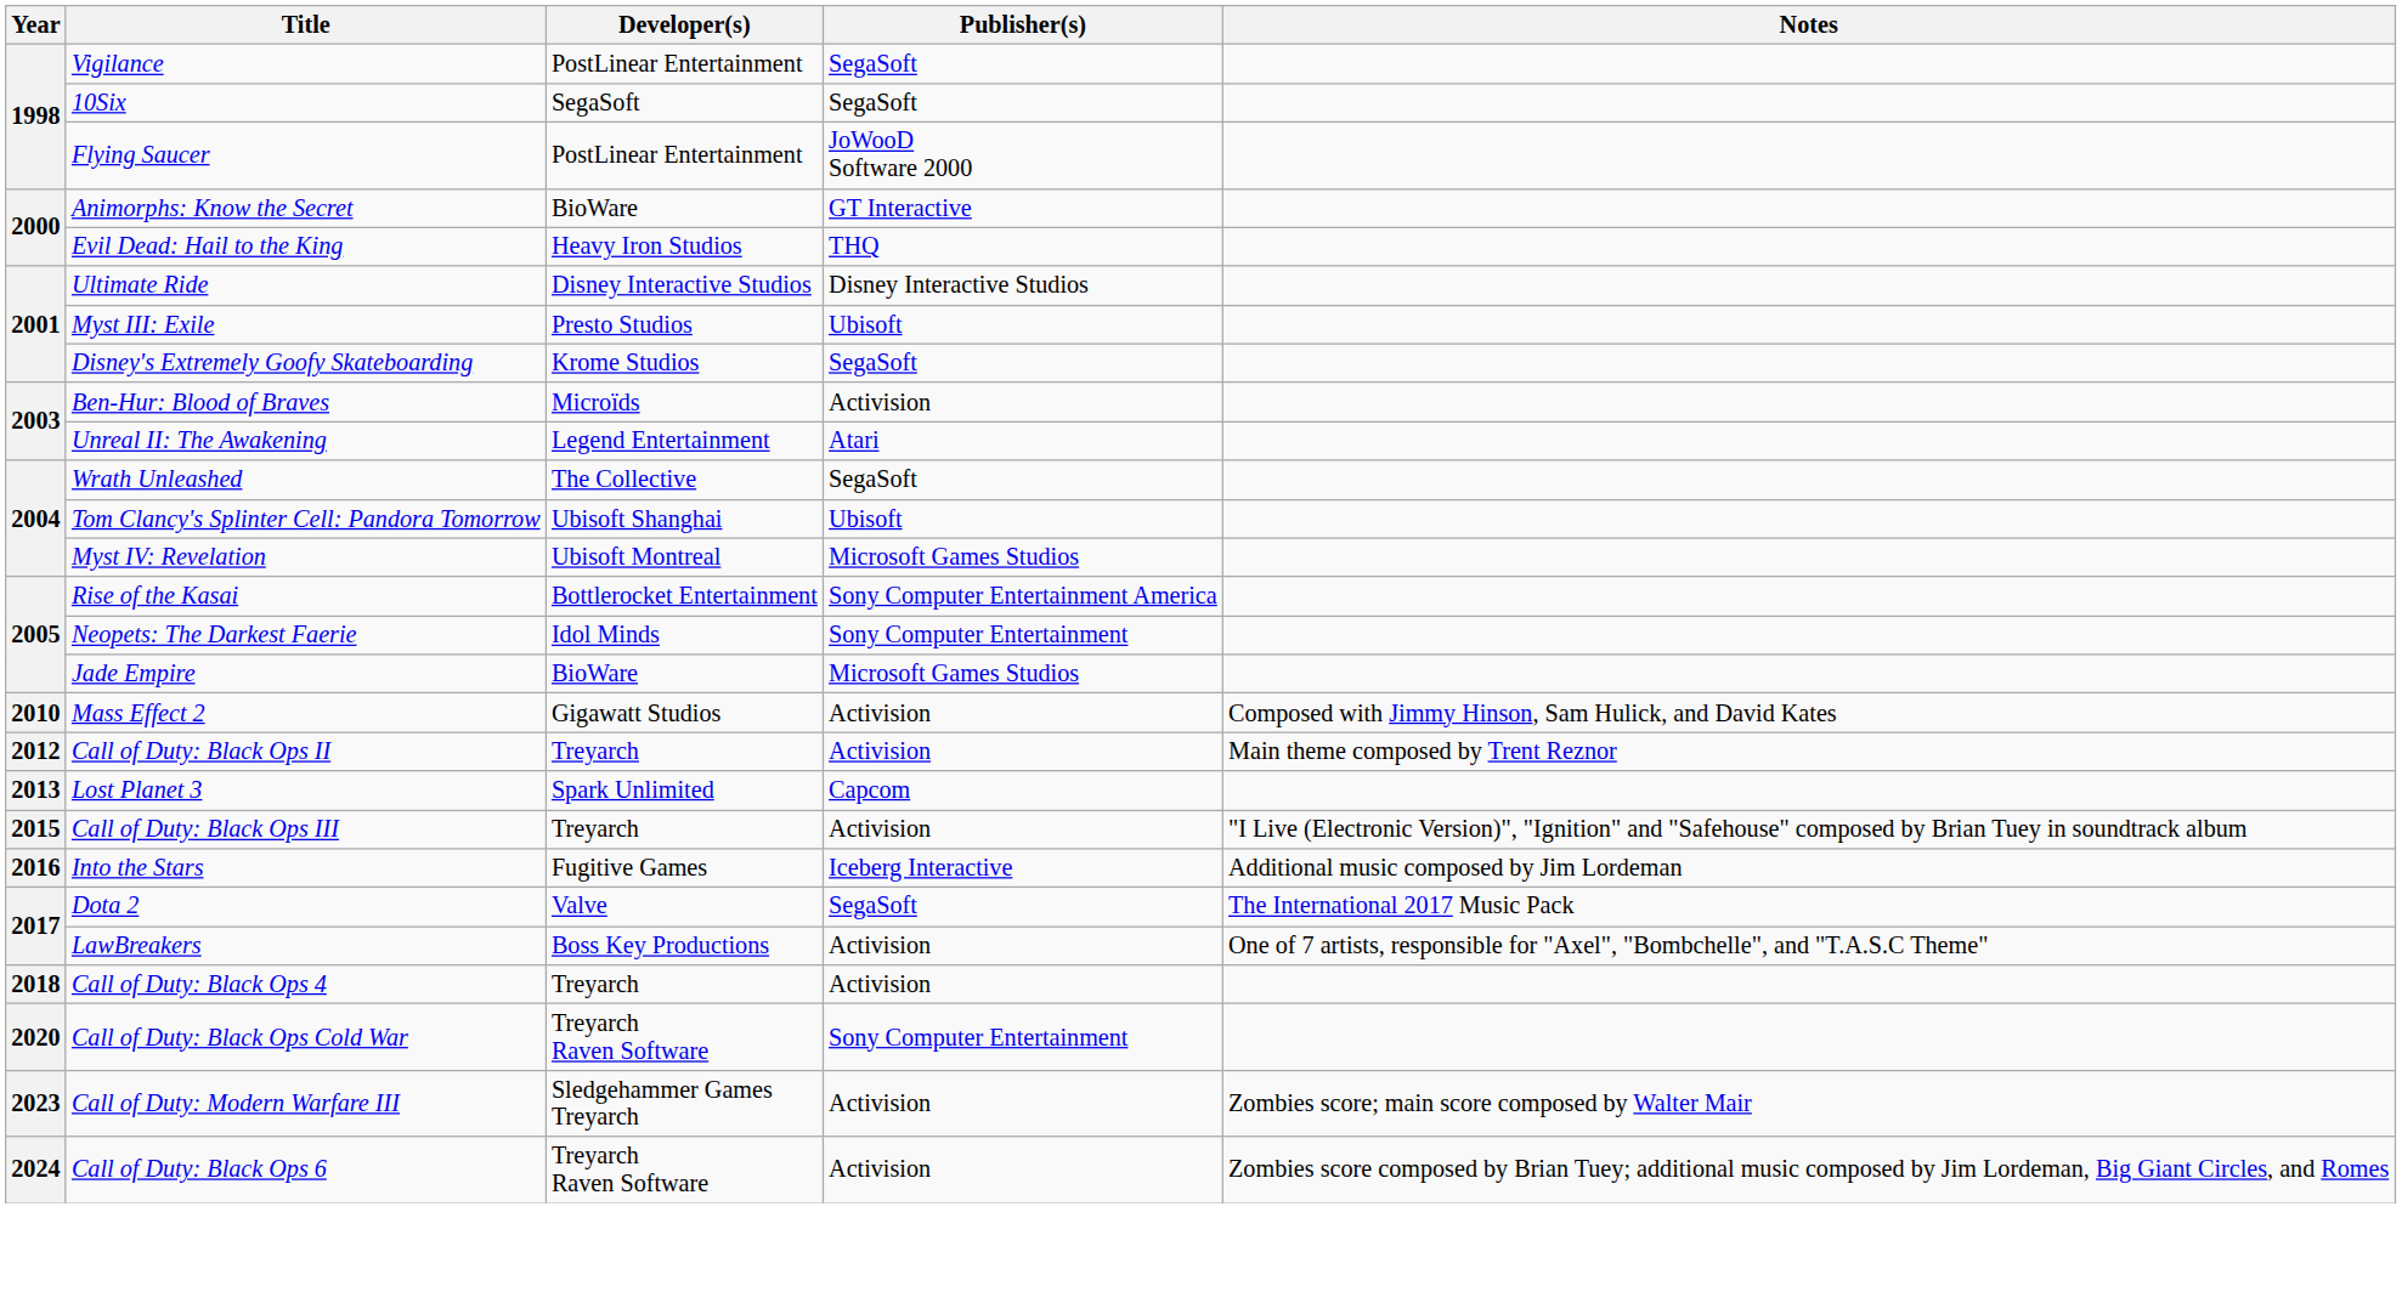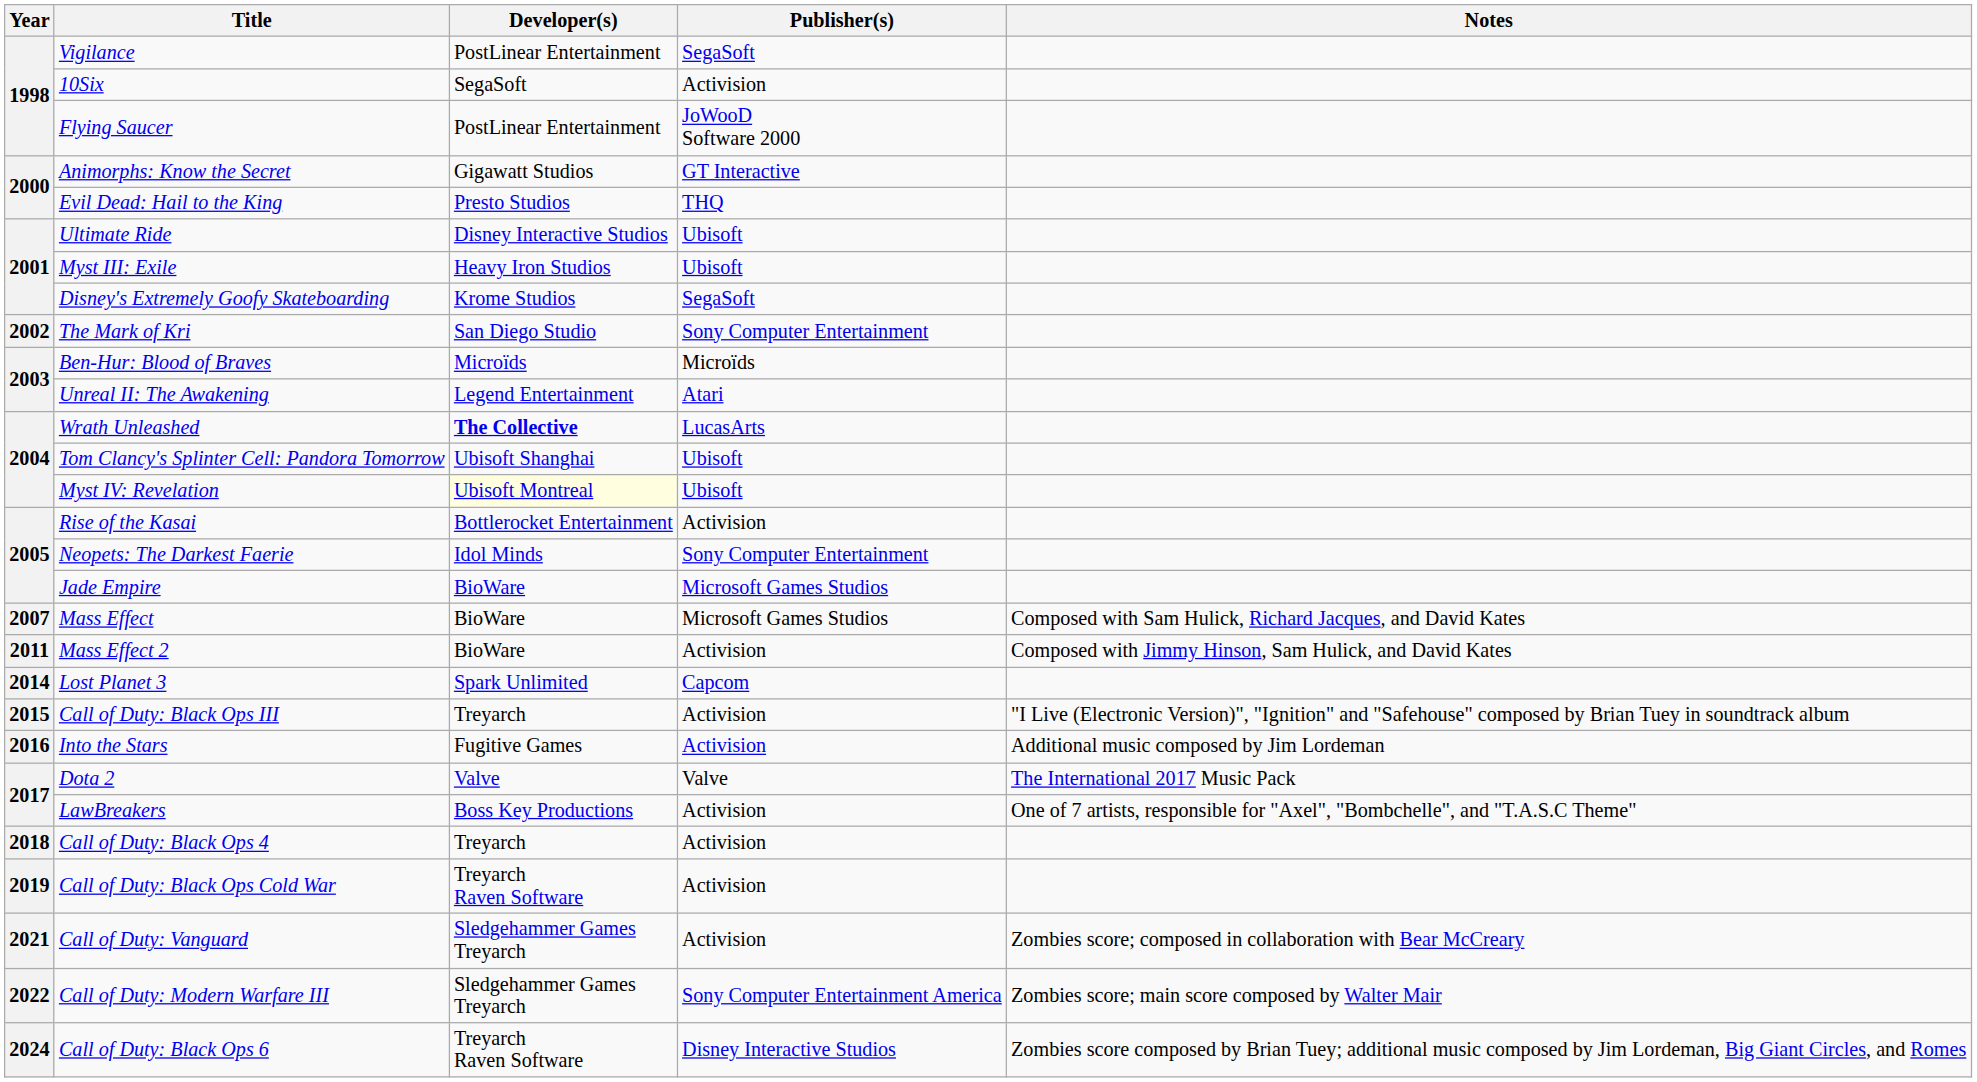10Six | Publisher(s): SegaSoft -> Activision
Animorphs: Know the Secret | Developer(s): BioWare -> Gigawatt Studios
Evil Dead: Hail to the King | Developer(s): Heavy Iron Studios -> Presto Studios
Ultimate Ride | Publisher(s): Disney Interactive Studios -> Ubisoft
Myst III: Exile | Developer(s): Presto Studios -> Heavy Iron Studios
+ row: 2002 | The Mark of Kri | San Diego Studio | Sony Computer Entertainment
Ben-Hur: Blood of Braves | Publisher(s): Activision -> Microïds
Wrath Unleashed | Developer(s): normal -> bold
Wrath Unleashed | Publisher(s): SegaSoft -> LucasArts
Myst IV: Revelation | Developer(s): no background -> lightyellow background
Myst IV: Revelation | Publisher(s): Microsoft Games Studios -> Ubisoft
Rise of the Kasai | Publisher(s): Sony Computer Entertainment America -> Activision
+ row: 2007 | Mass Effect | BioWare | Microsoft Games Studios | Composed with Sam Hulick, Richard Jacques, and David Kates
Mass Effect 2 | Year: 2010 -> 2011
Mass Effect 2 | Developer(s): Gigawatt Studios -> BioWare
- row: 2012 | Call of Duty: Black Ops II | Treyarch | Activision | Main theme composed by Trent Reznor
Lost Planet 3 | Year: 2013 -> 2014
Into the Stars | Publisher(s): Iceberg Interactive -> Activision
Dota 2 | Publisher(s): SegaSoft -> Valve
Call of Duty: Black Ops Cold War | Year: 2020 -> 2019
Call of Duty: Black Ops Cold War | Publisher(s): Sony Computer Entertainment -> Activision
+ row: 2021 | Call of Duty: Vanguard | Sledgehammer Games Treyarch | Activision | Zombies score; composed in collaboration with Bear McCreary
Call of Duty: Modern Warfare III | Year: 2023 -> 2022
Call of Duty: Modern Warfare III | Publisher(s): Activision -> Sony Computer Entertainment America
Call of Duty: Black Ops 6 | Publisher(s): Activision -> Disney Interactive Studios
